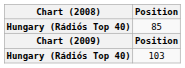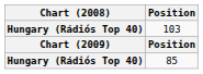rows swapped: 85 <-> 103
